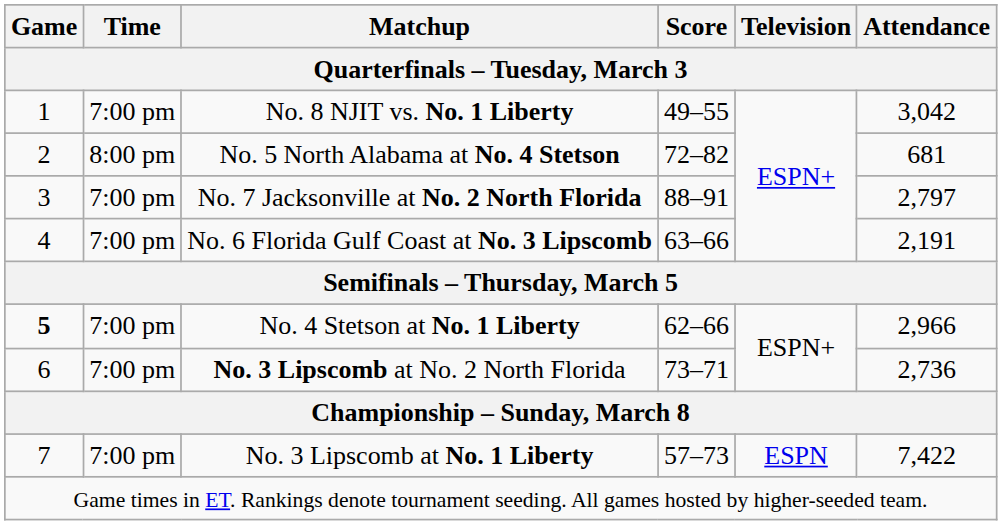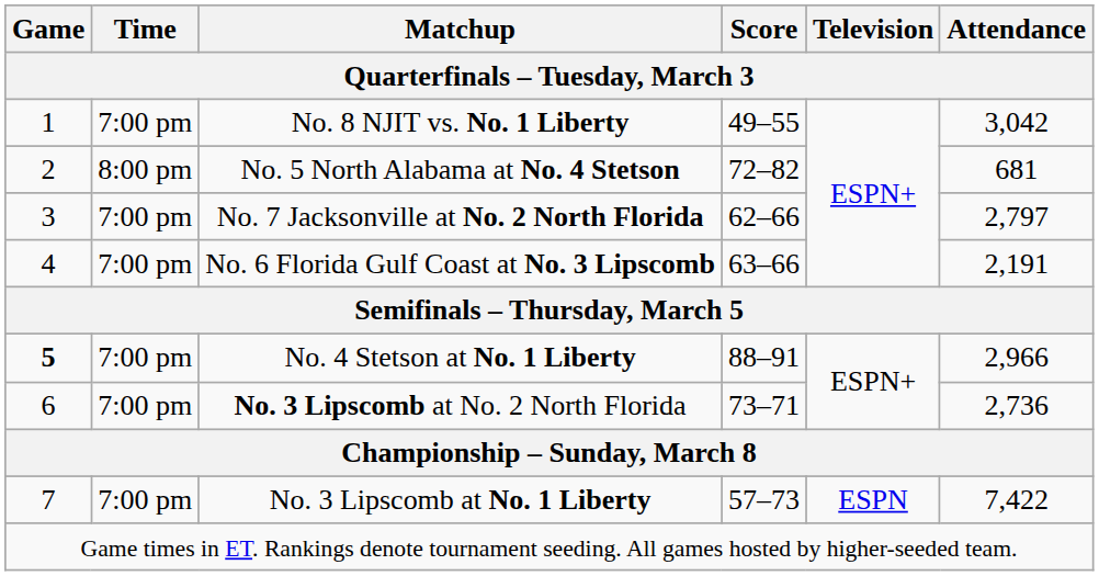No. 7 Jacksonville at No. 2 North Florida | Score: 88–91 -> 62–66
No. 4 Stetson at No. 1 Liberty | Score: 62–66 -> 88–91
